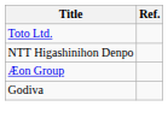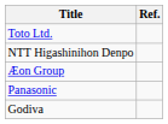+ row: Panasonic
